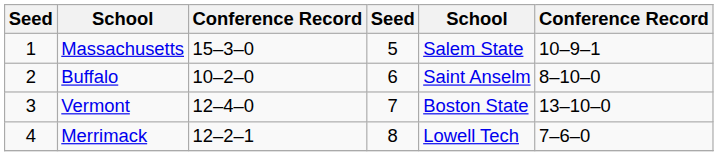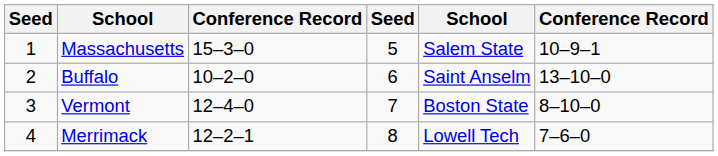Buffalo | column 6: 8–10–0 -> 13–10–0
Vermont | column 6: 13–10–0 -> 8–10–0
